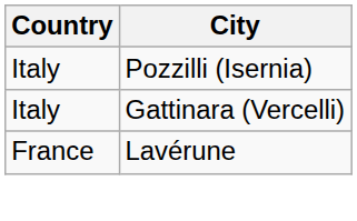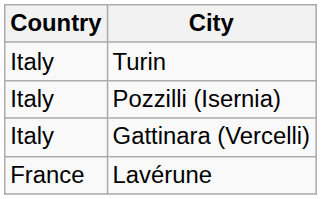+ row: Italy | Turin
